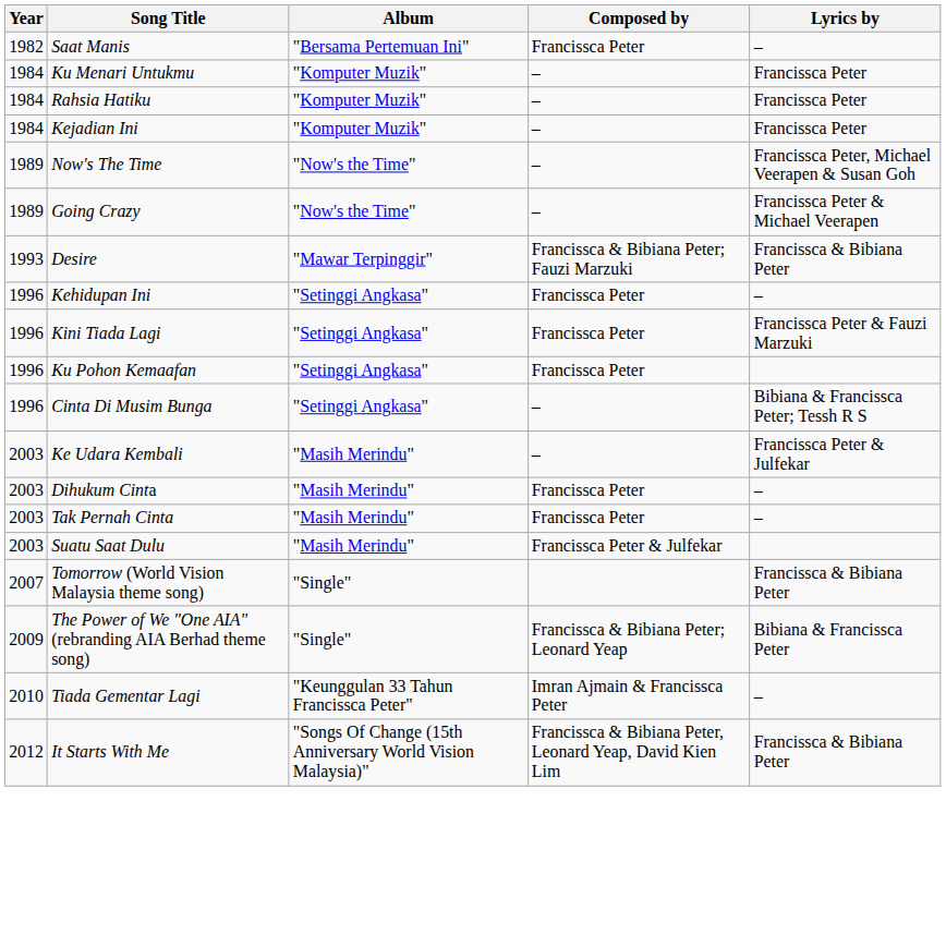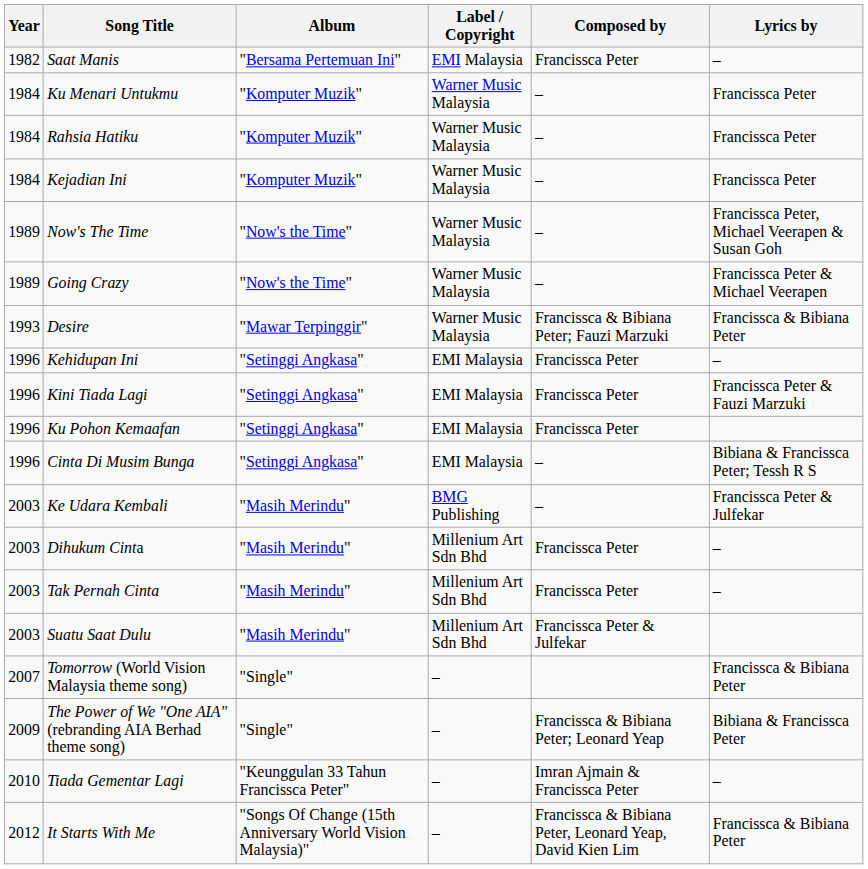+ column: Label / Copyright | EMI Malaysia | Warner Music Malaysia | Warner Music Malaysia | Warner Music Malaysia | Warner Music Malaysia | Warner Music Malaysia | Warner Music Malaysia | EMI Malaysia | EMI Malaysia | EMI Malaysia | EMI Malaysia | BMG Publishing | Millenium Art Sdn Bhd | Millenium Art Sdn Bhd | Millenium Art Sdn Bhd | – | – | – | –
